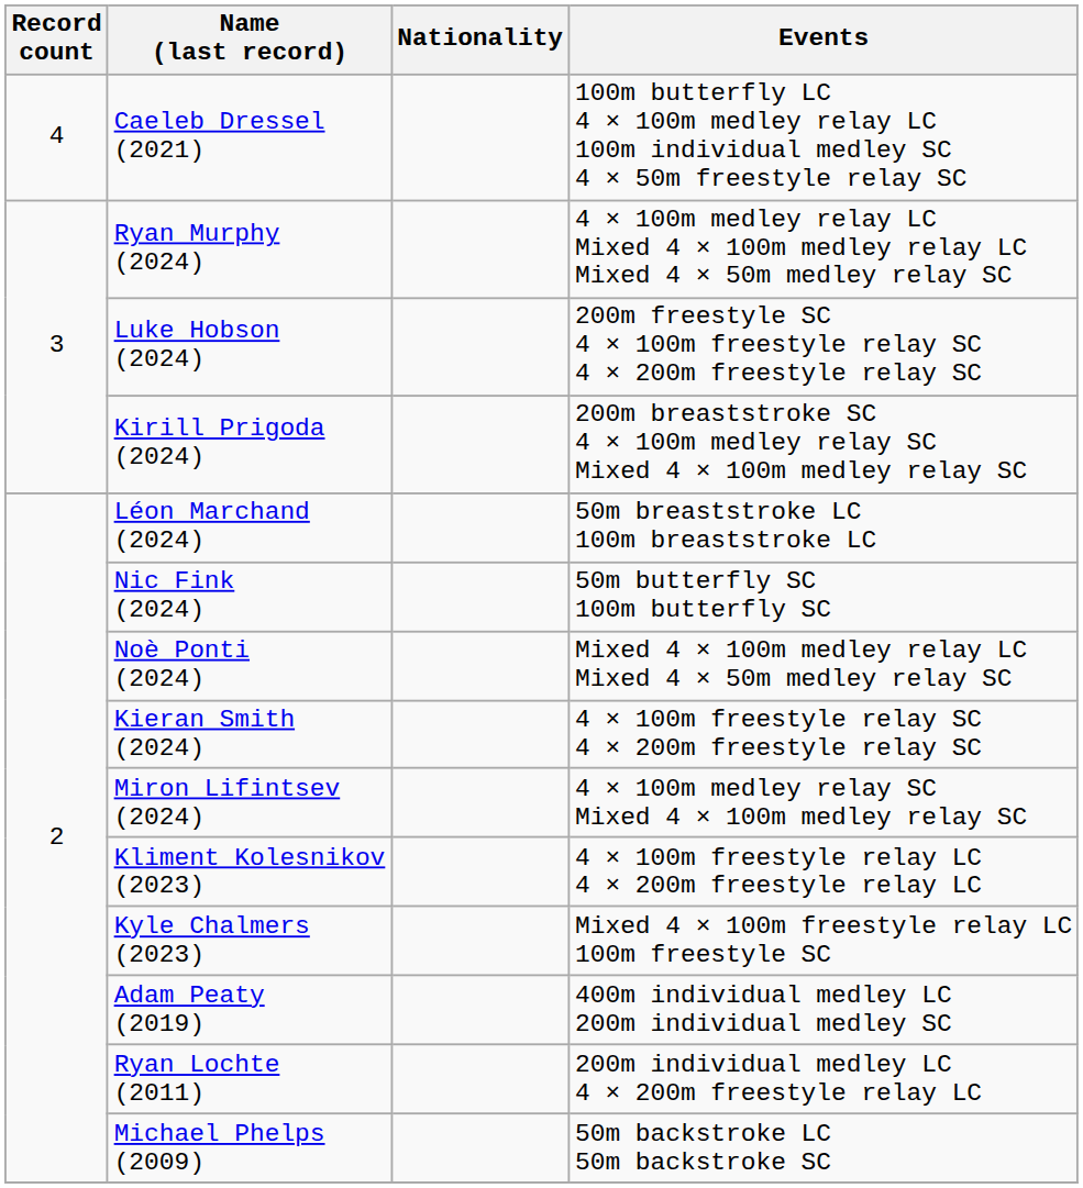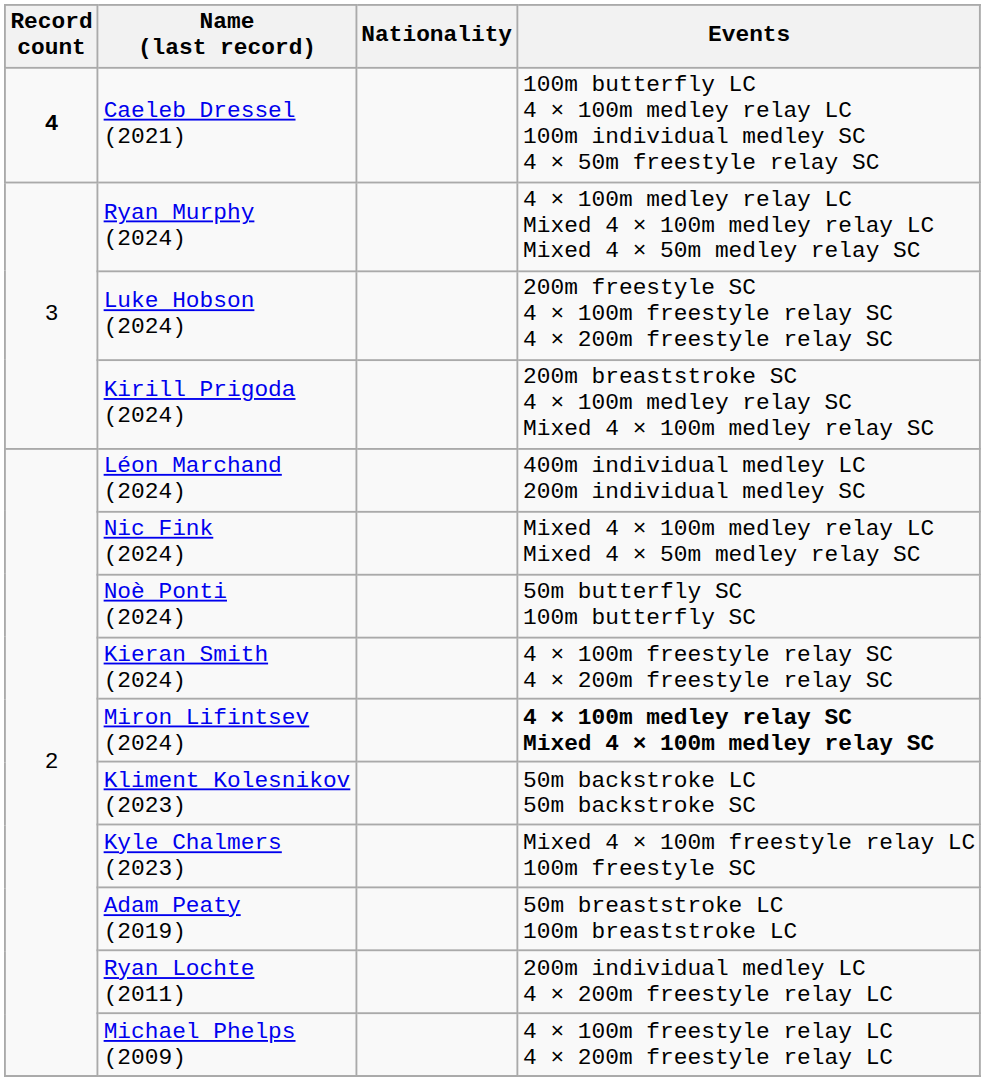Caeleb Dressel (2021) | Record count: normal -> bold
Léon Marchand (2024) | Events: 50m breaststroke LC 100m breaststroke LC -> 400m individual medley LC 200m individual medley SC
Nic Fink (2024) | Events: 50m butterfly SC 100m butterfly SC -> Mixed 4 × 100m medley relay LC Mixed 4 × 50m medley relay SC
Noè Ponti (2024) | Events: Mixed 4 × 100m medley relay LC Mixed 4 × 50m medley relay SC -> 50m butterfly SC 100m butterfly SC
Miron Lifintsev (2024) | Events: normal -> bold
Kliment Kolesnikov (2023) | Events: 4 × 100m freestyle relay LC 4 × 200m freestyle relay LC -> 50m backstroke LC 50m backstroke SC
Adam Peaty (2019) | Events: 400m individual medley LC 200m individual medley SC -> 50m breaststroke LC 100m breaststroke LC
Michael Phelps (2009) | Events: 50m backstroke LC 50m backstroke SC -> 4 × 100m freestyle relay LC 4 × 200m freestyle relay LC
